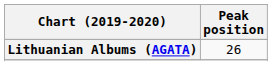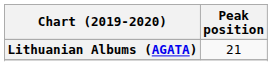Lithuanian Albums (AGATA) | Peak position: 26 -> 21
